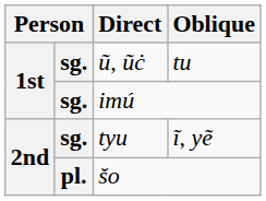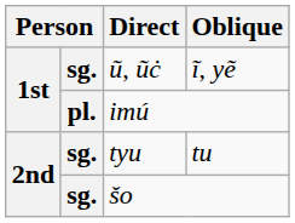ũ, ũċ | Oblique: tu -> ĩ, yẽ
imú | column 2: sg. -> pl.
tyu | Oblique: ĩ, yẽ -> tu
šo | column 2: pl. -> sg.
